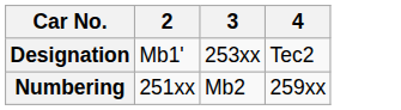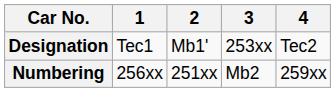+ column: 1 | Tec1 | 256xx
